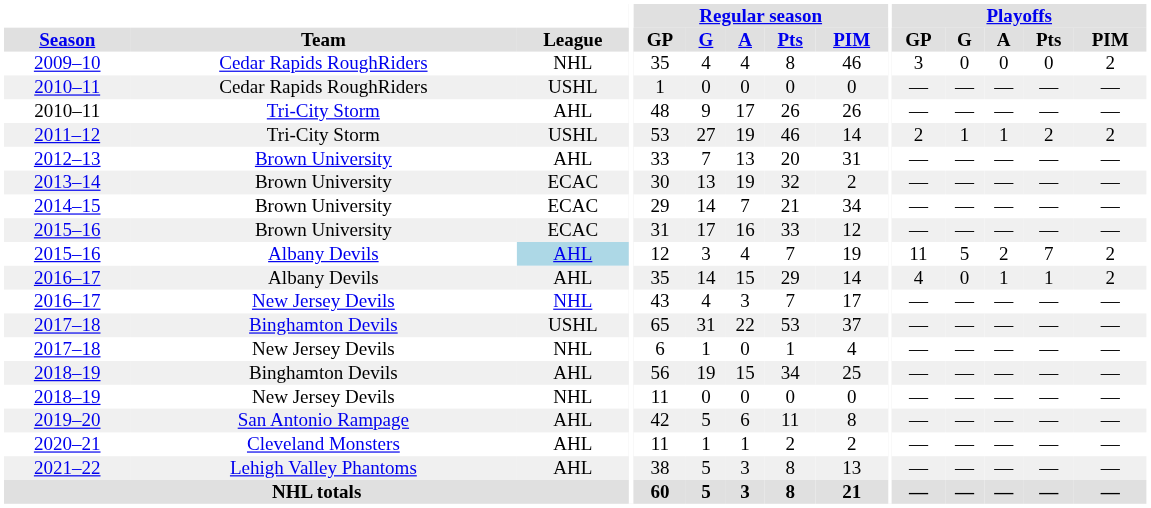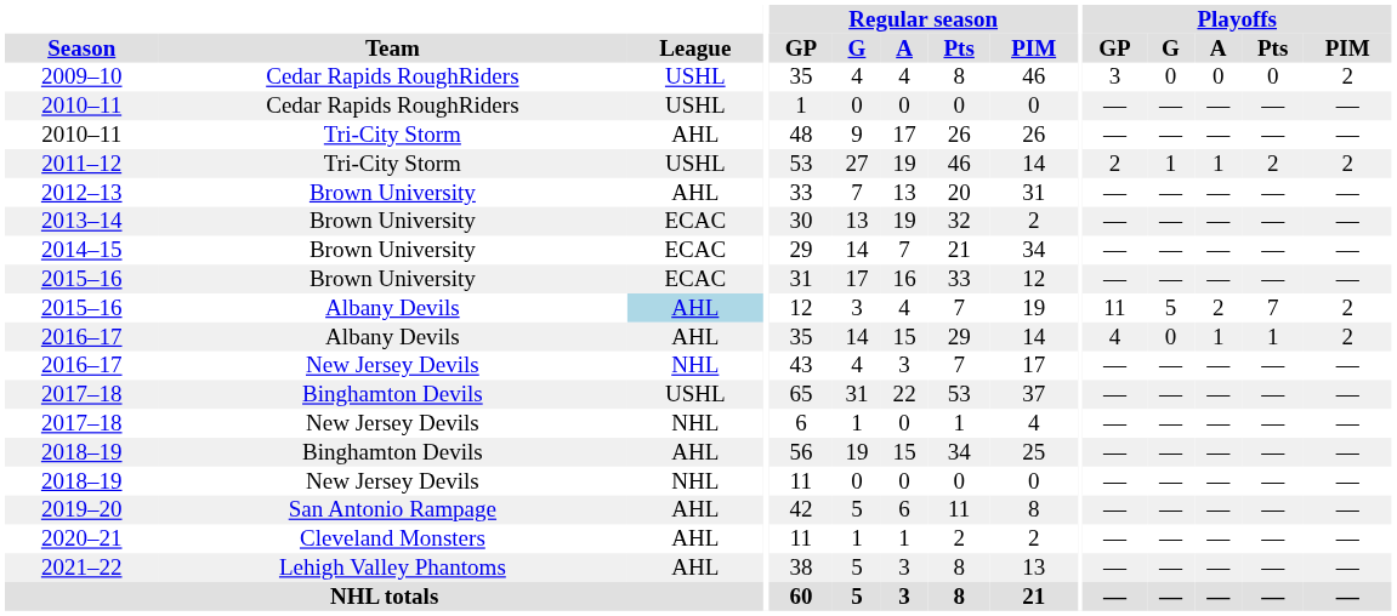2009–10 | League: NHL -> USHL
